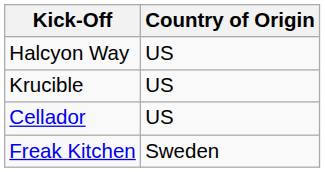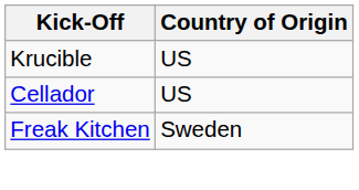- row: Halcyon Way | US
